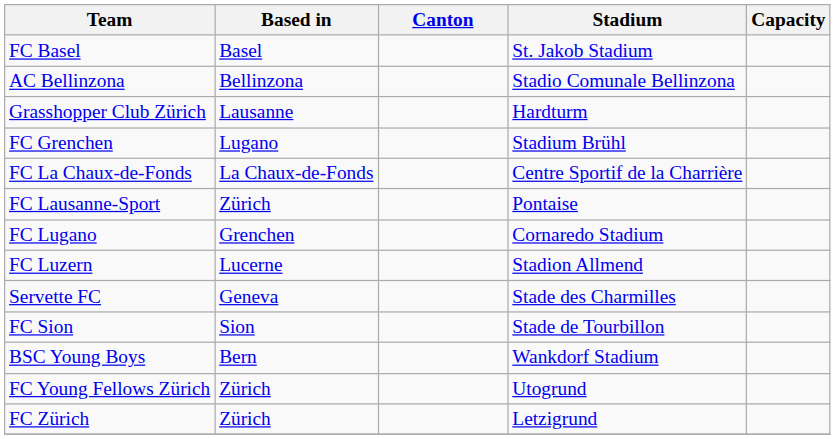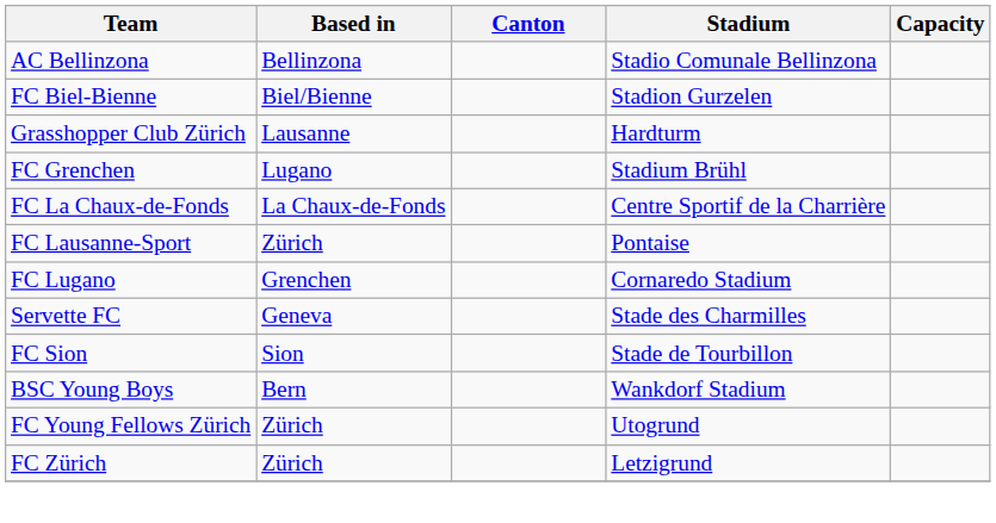- row: FC Basel | Basel | St. Jakob Stadium
+ row: FC Biel-Bienne | Biel/Bienne | Stadion Gurzelen
- row: FC Luzern | Lucerne | Stadion Allmend
